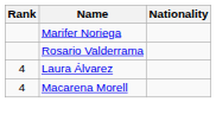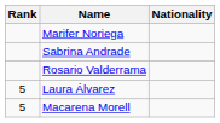+ row: Sabrina Andrade
Laura Álvarez | Rank: 4 -> 5
Macarena Morell | Rank: 4 -> 5
